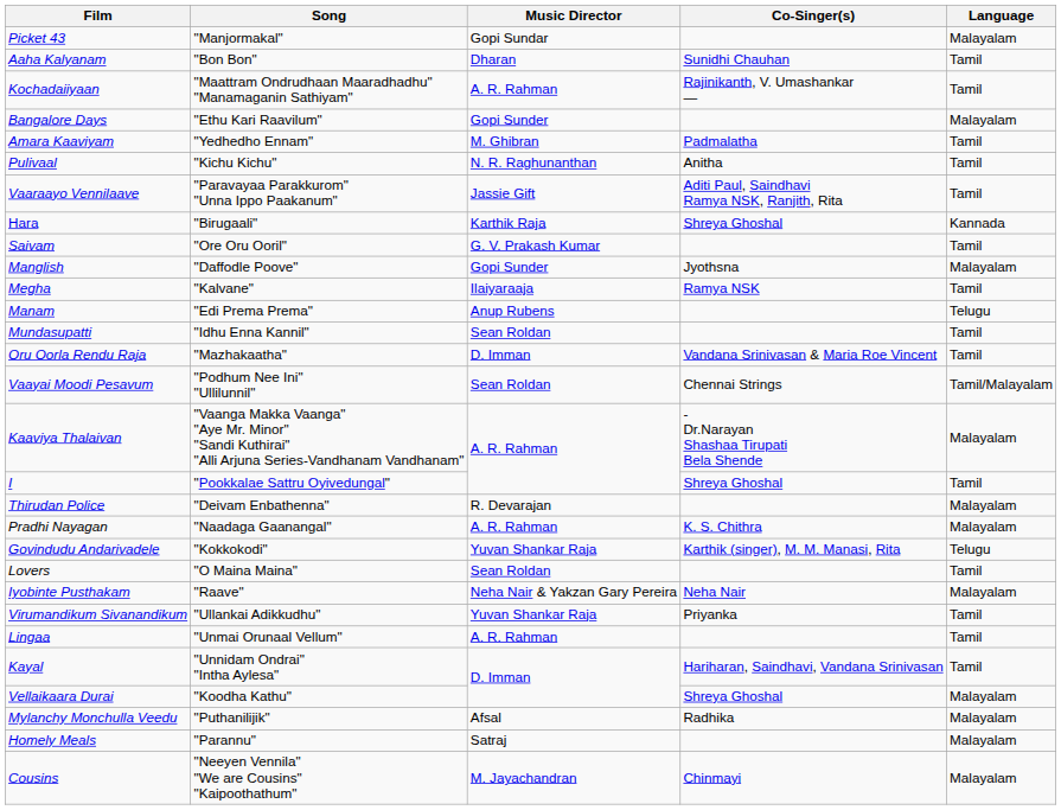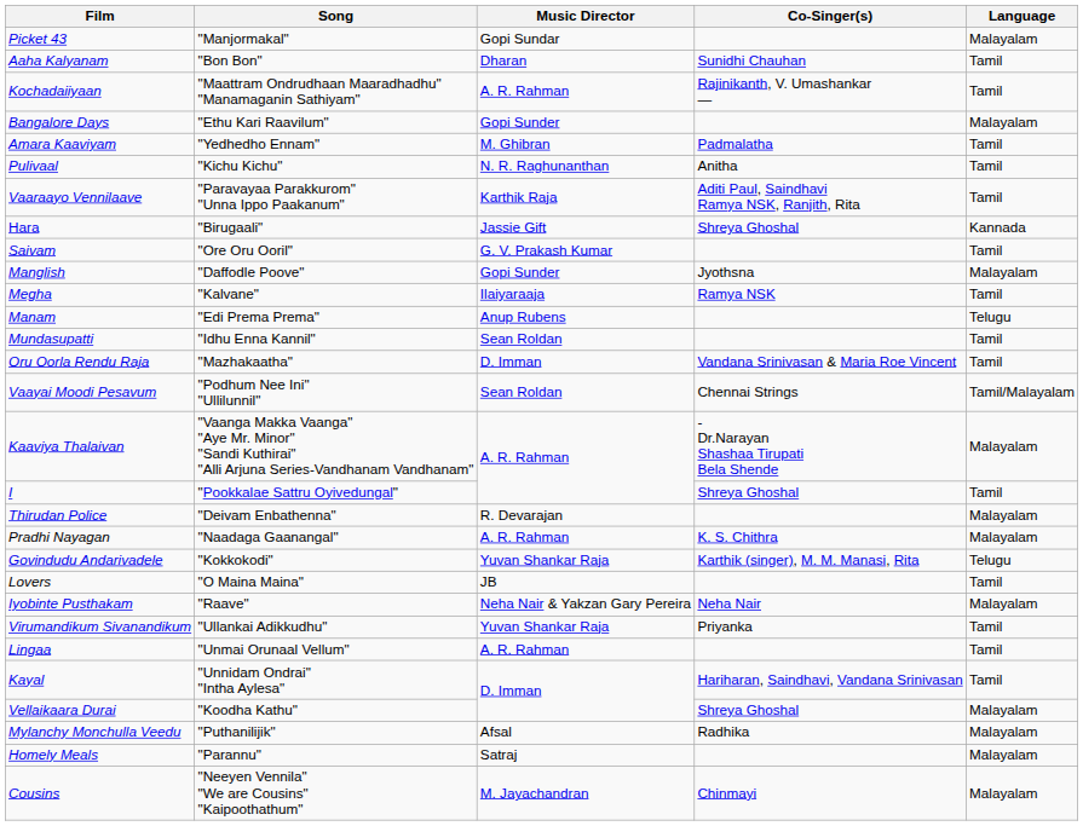Vaaraayo Vennilaave | Music Director: Jassie Gift -> Karthik Raja
Hara | Music Director: Karthik Raja -> Jassie Gift
Lovers | Music Director: Sean Roldan -> JB
